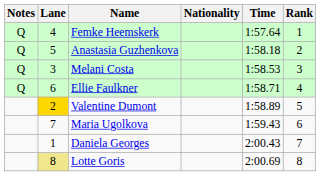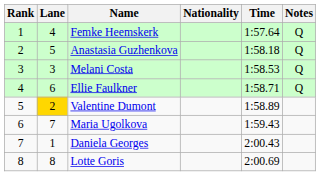columns swapped: Rank <-> Notes
Lotte Goris | Lane: khaki background -> no background
